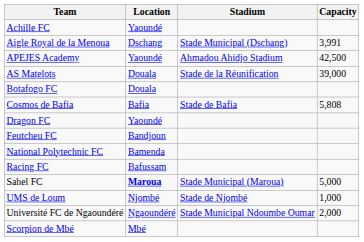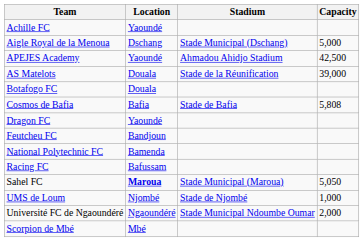Aigle Royal de la Menoua | Capacity: 3,991 -> 5,000
Sahel FC | Capacity: 5,000 -> 5,050
